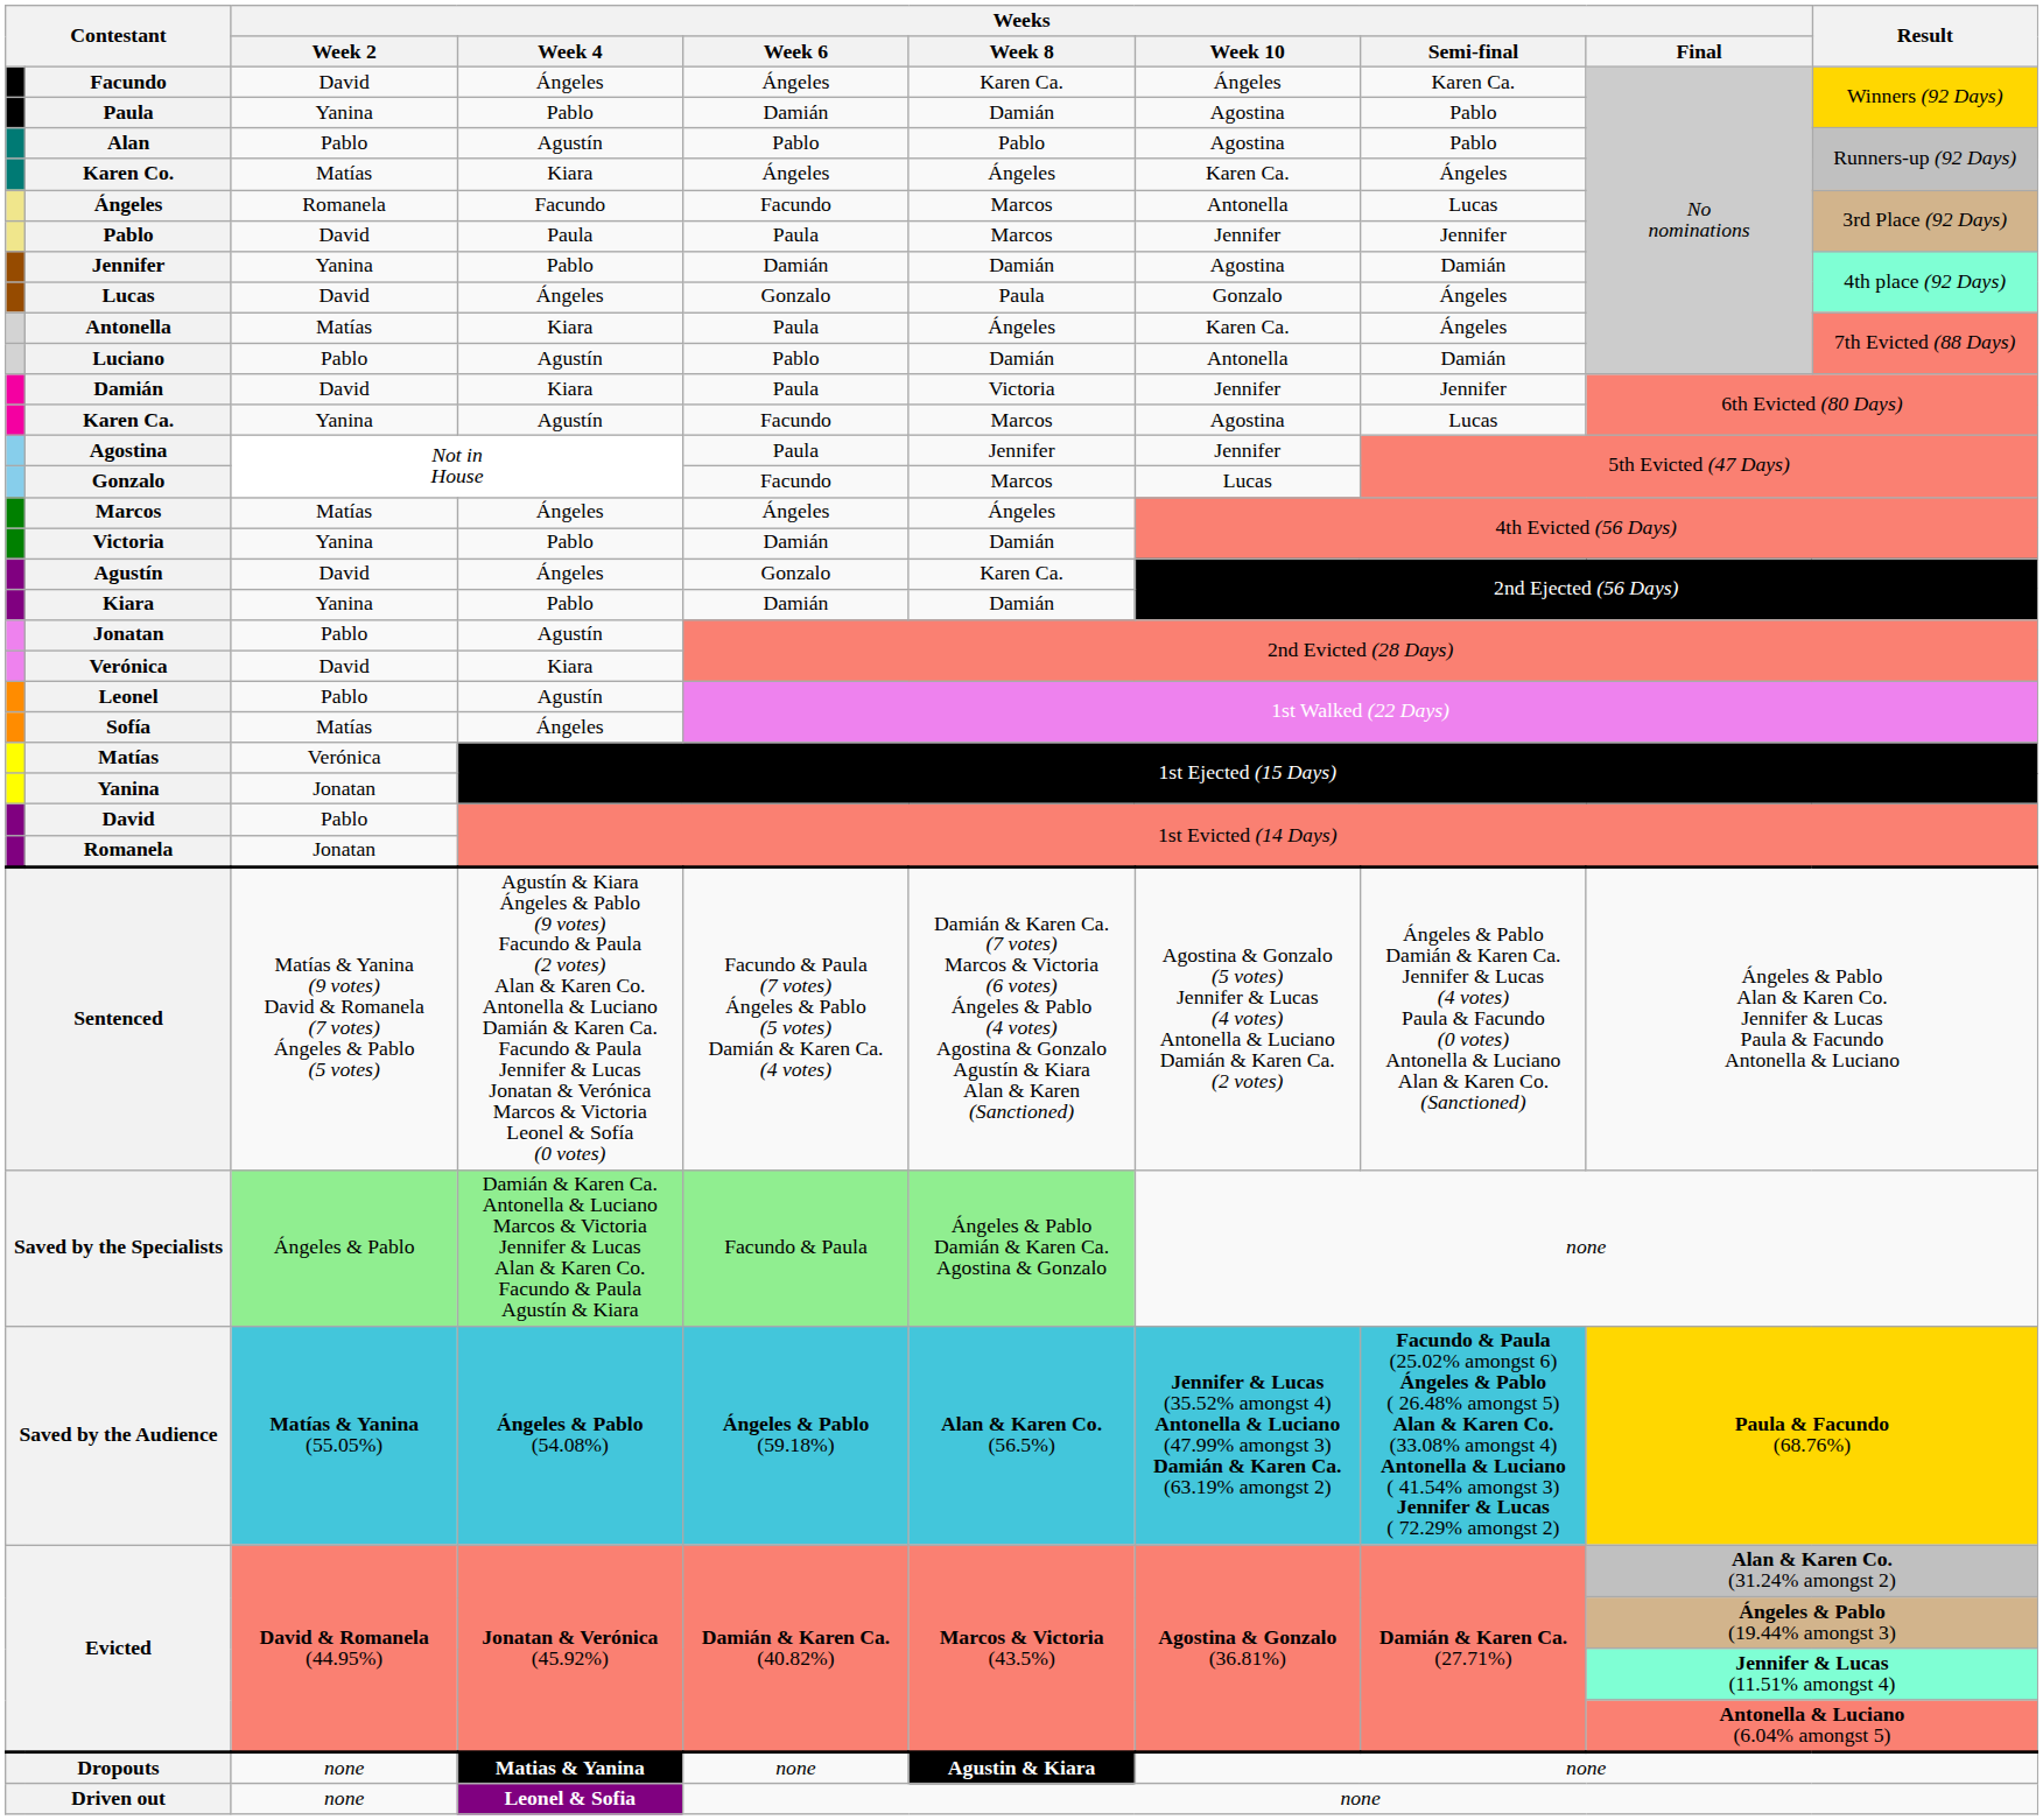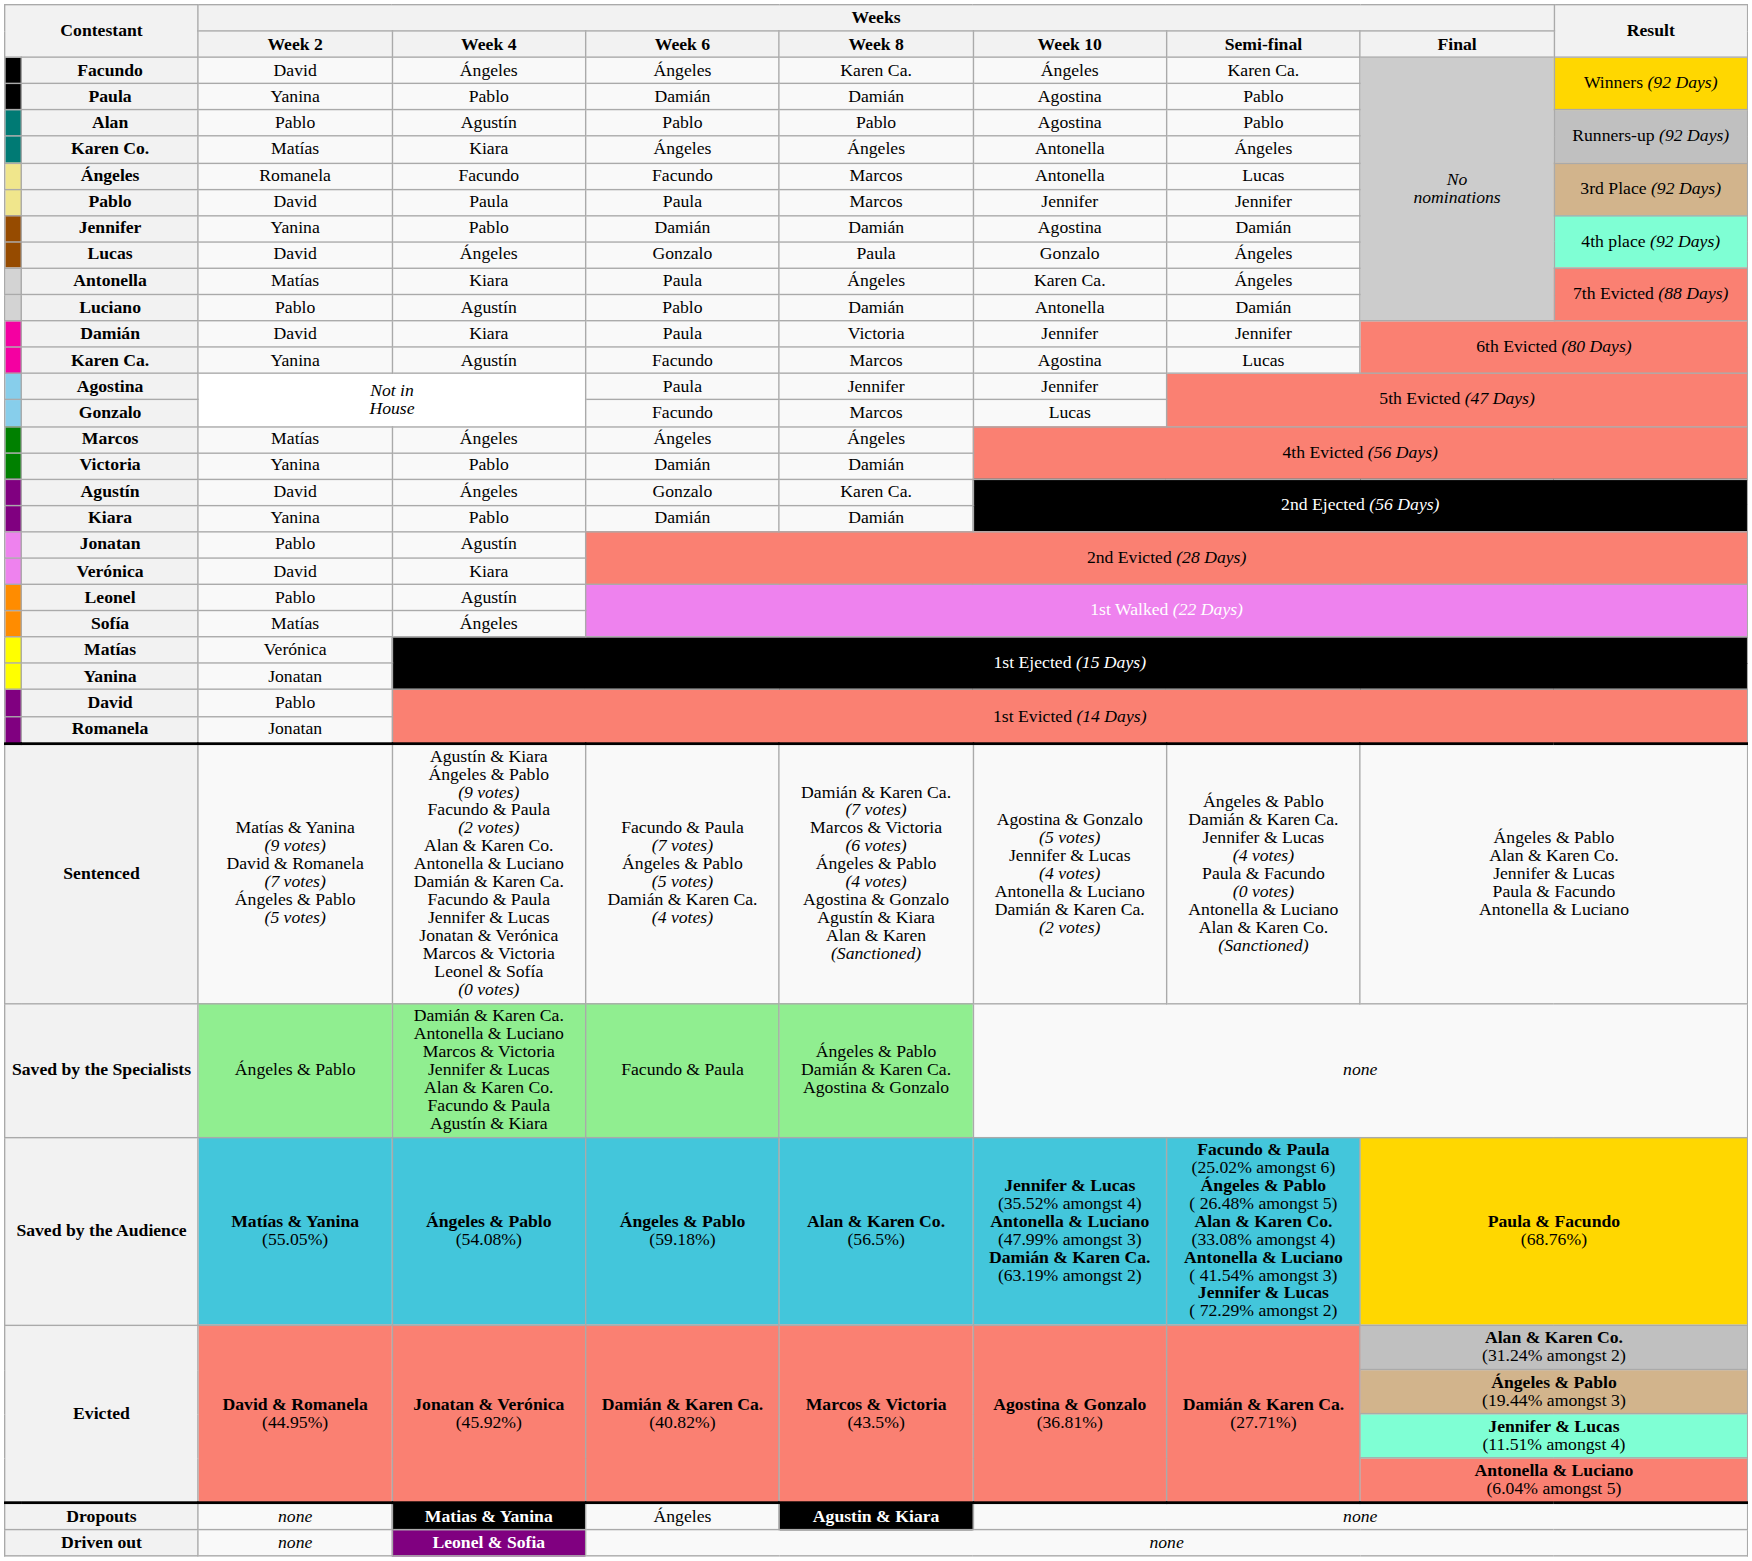Karen Co. | Weeks / Week 10: Karen Ca. -> Antonella
Dropouts | Weeks / Week 6: none -> Ángeles
